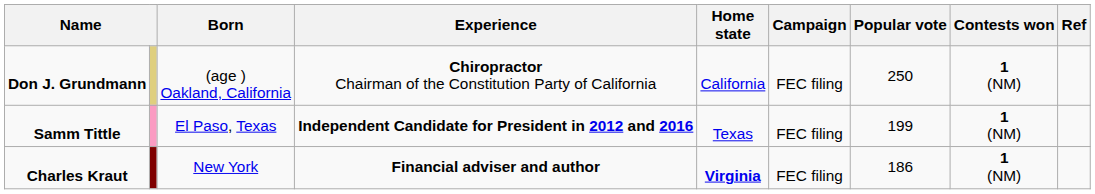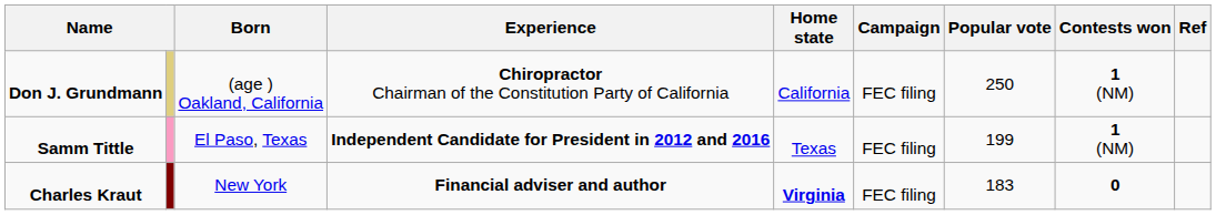Charles Kraut | Popular vote: 186 -> 183
Charles Kraut | Contests won: 1 (NM) -> 0
